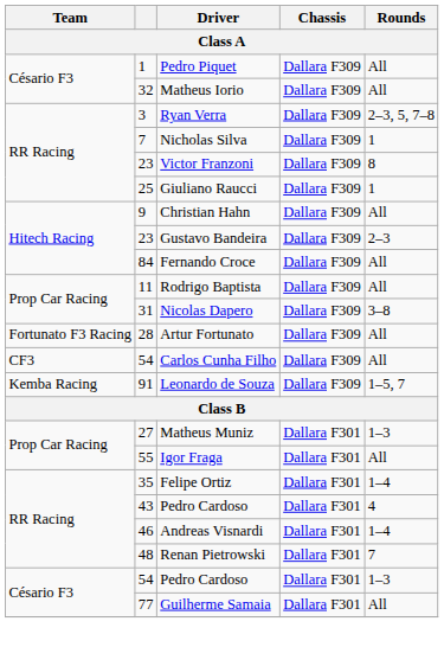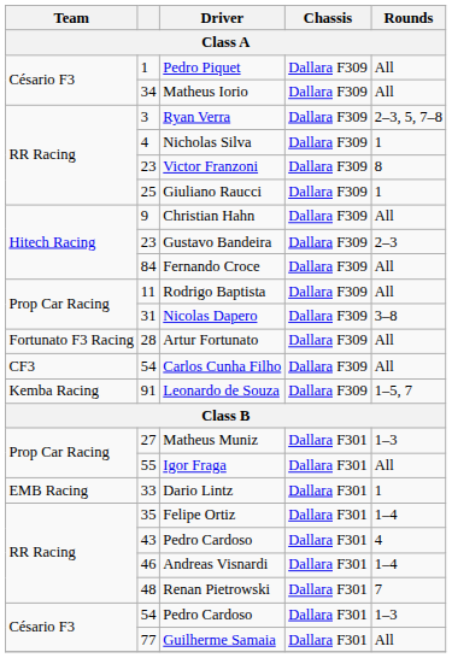Matheus Iorio | column 2: 32 -> 34
Nicholas Silva | column 2: 7 -> 4
+ row: EMB Racing | 33 | Dario Lintz | Dallara F301 | 1
